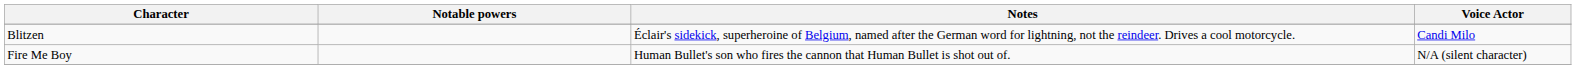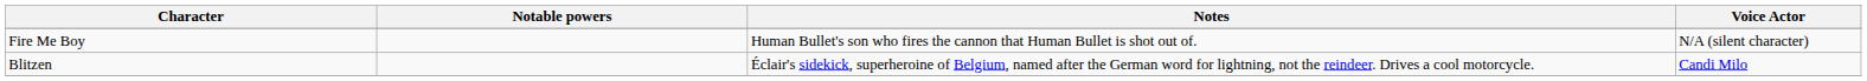rows swapped: Blitzen <-> Fire Me Boy
